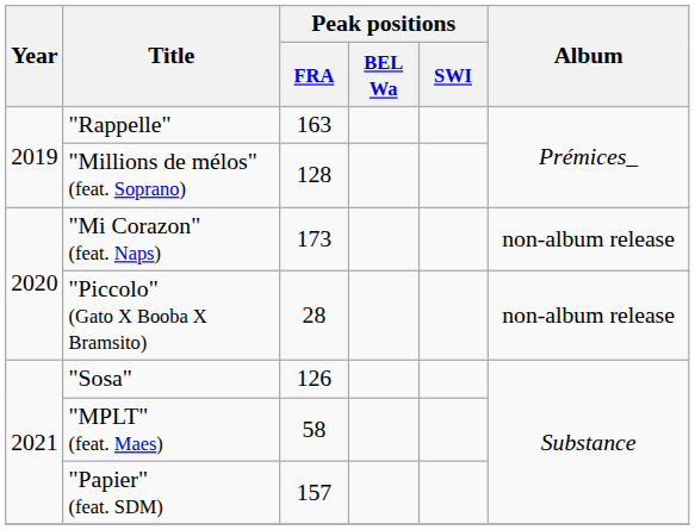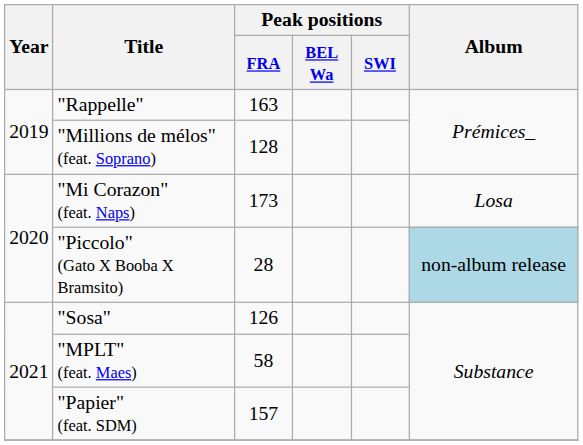"Mi Corazon" (feat. Naps) | Album: non-album release -> Losa
"Piccolo" (Gato X Booba X Bramsito) | Album: no background -> lightblue background
